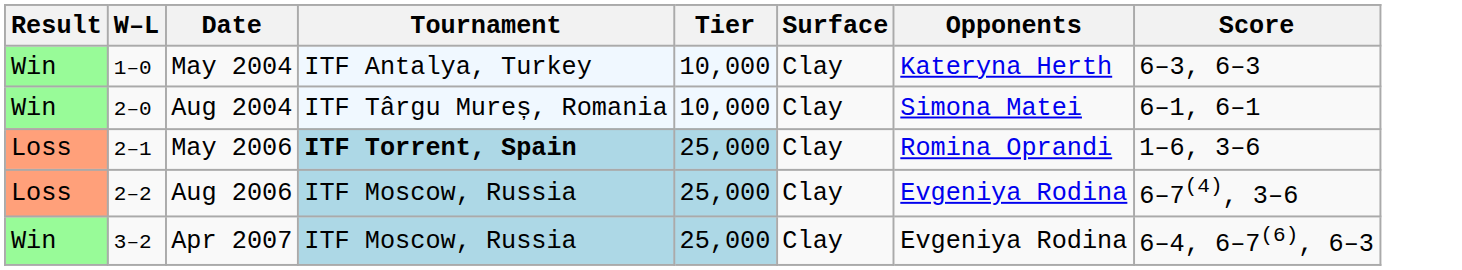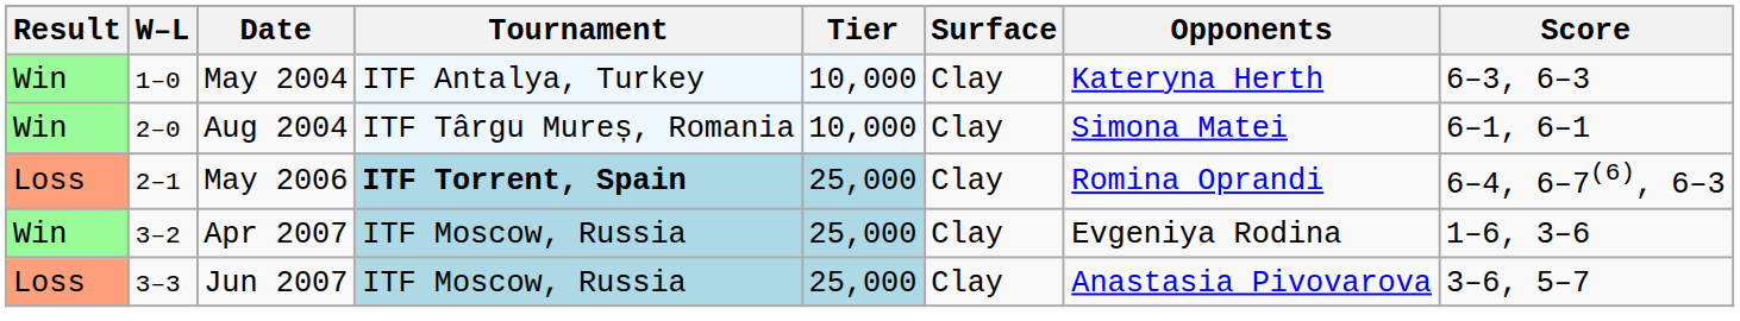May 2006 | Score: 1–6, 3–6 -> 6–4, 6–7(6), 6–3
- row: Loss | 2–2 | Aug 2006 | ITF Moscow, Russia | 25,000 | Clay | Evgeniya Rodina | 6–7(4), 3–6
Apr 2007 | Score: 6–4, 6–7(6), 6–3 -> 1–6, 3–6
+ row: Loss | 3–3 | Jun 2007 | ITF Moscow, Russia | 25,000 | Clay | Anastasia Pivovarova | 3–6, 5–7
